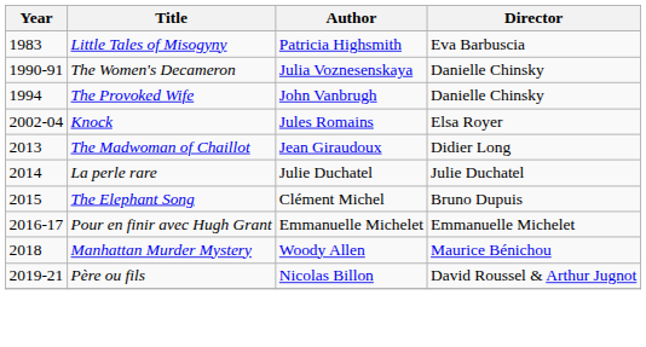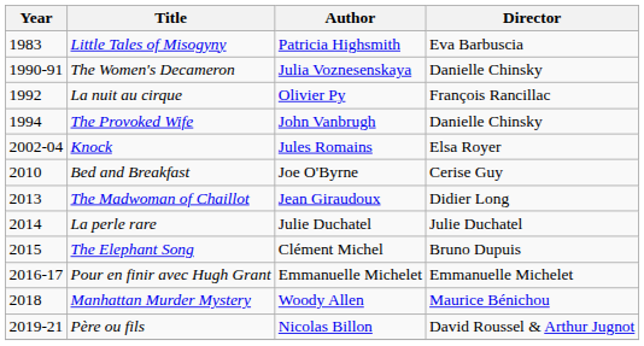+ row: 1992 | La nuit au cirque | Olivier Py | François Rancillac
+ row: 2010 | Bed and Breakfast | Joe O'Byrne | Cerise Guy
